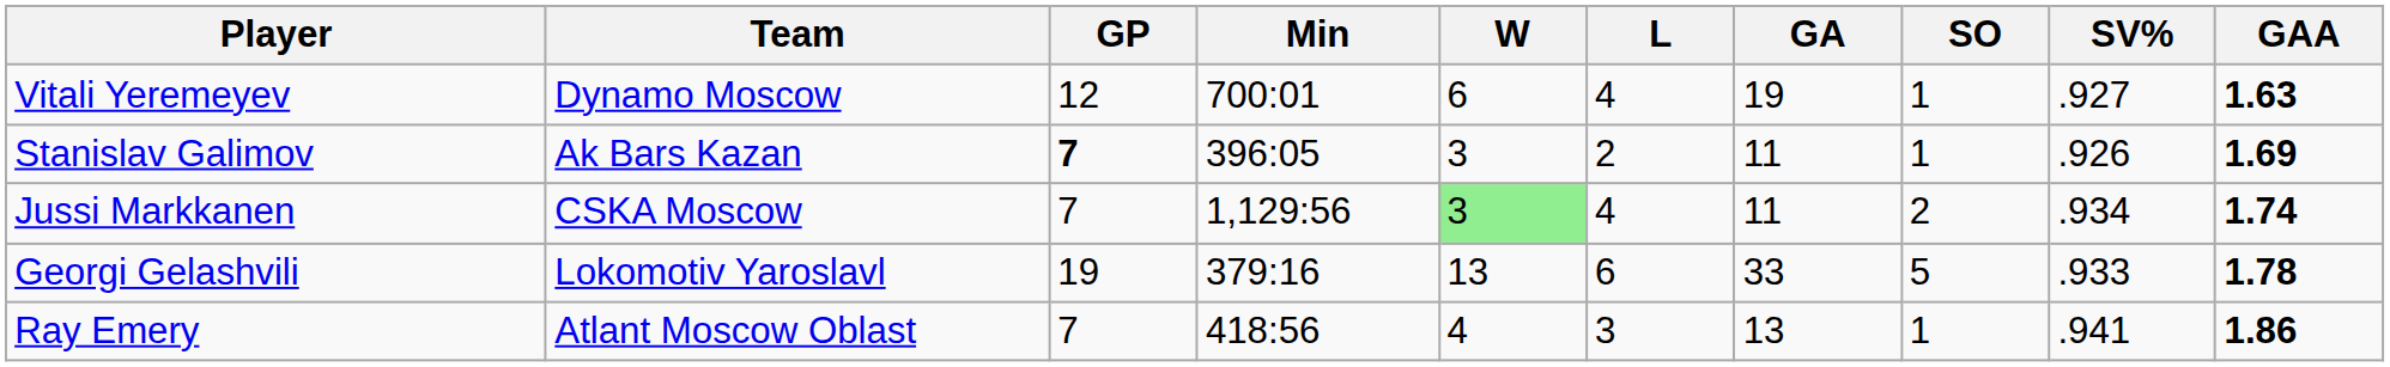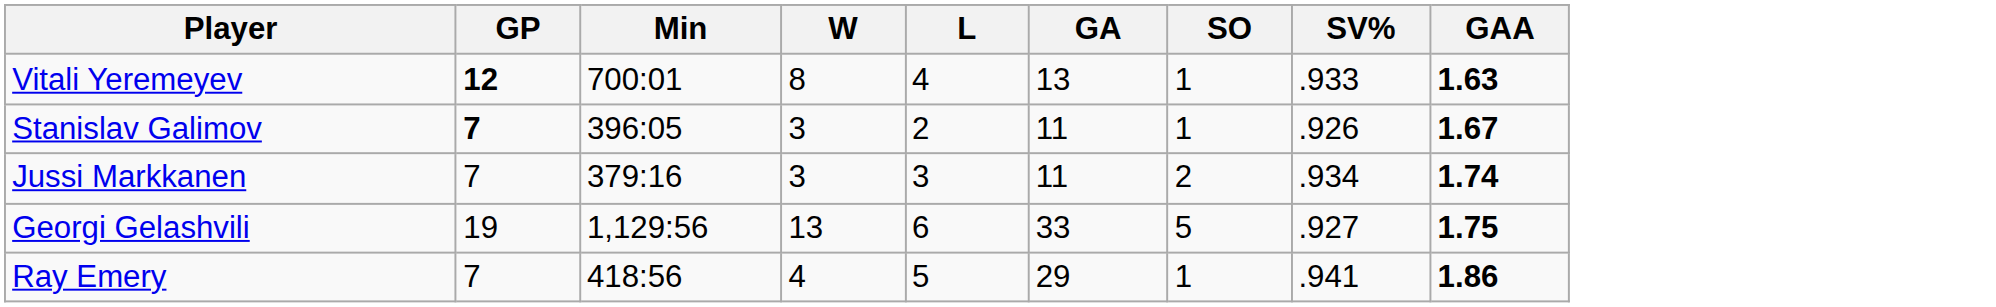- column: Team | Dynamo Moscow | Ak Bars Kazan | CSKA Moscow | Lokomotiv Yaroslavl | Atlant Moscow Oblast
Vitali Yeremeyev | GP: normal -> bold
Vitali Yeremeyev | W: 6 -> 8
Vitali Yeremeyev | GA: 19 -> 13
Vitali Yeremeyev | SV%: .927 -> .933
Stanislav Galimov | GAA: 1.69 -> 1.67
Jussi Markkanen | Min: 1,129:56 -> 379:16
Jussi Markkanen | W: lightgreen background -> no background
Jussi Markkanen | L: 4 -> 3
Georgi Gelashvili | Min: 379:16 -> 1,129:56
Georgi Gelashvili | SV%: .933 -> .927
Georgi Gelashvili | GAA: 1.78 -> 1.75
Ray Emery | L: 3 -> 5
Ray Emery | GA: 13 -> 29
